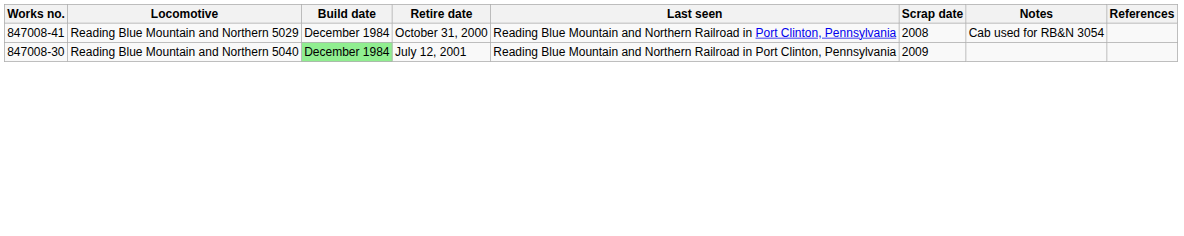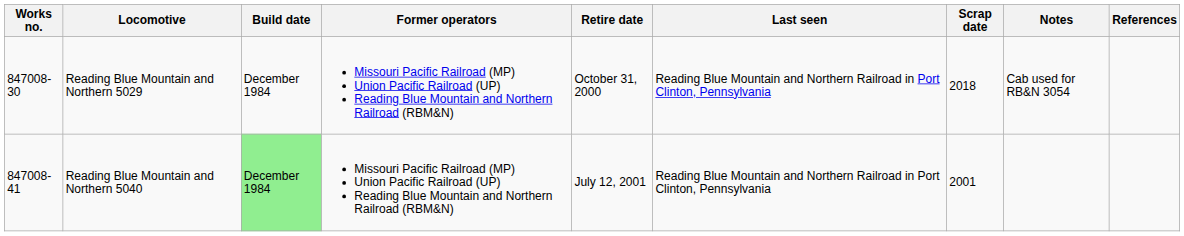+ column: Former operators | Missouri Pacific Railroad (MP) Union Pacific Railroad (UP) Reading Blue Mountain and Northern Railroad (RBM&N) | Missouri Pacific Railroad (MP) Union Pacific Railroad (UP) Reading Blue Mountain and Northern Railroad (RBM&N)
Reading Blue Mountain and Northern 5029 | Works no.: 847008-41 -> 847008-30
Reading Blue Mountain and Northern 5029 | Scrap date: 2008 -> 2018
Reading Blue Mountain and Northern 5040 | Works no.: 847008-30 -> 847008-41
Reading Blue Mountain and Northern 5040 | Scrap date: 2009 -> 2001
